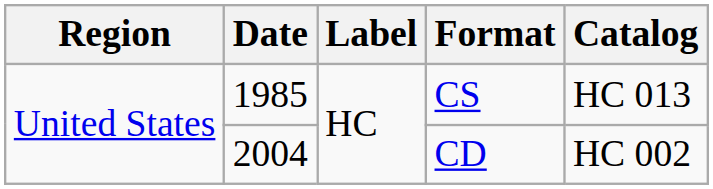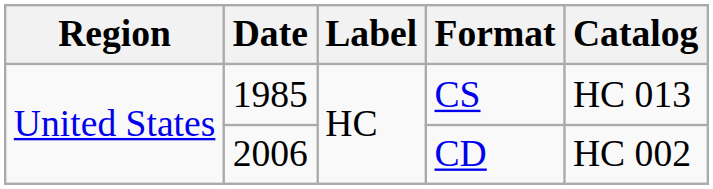CD | Date: 2004 -> 2006
